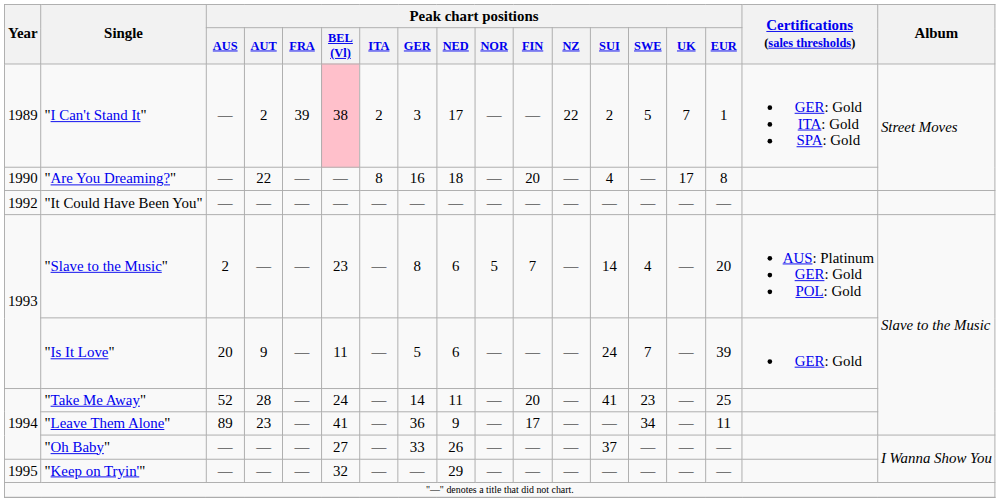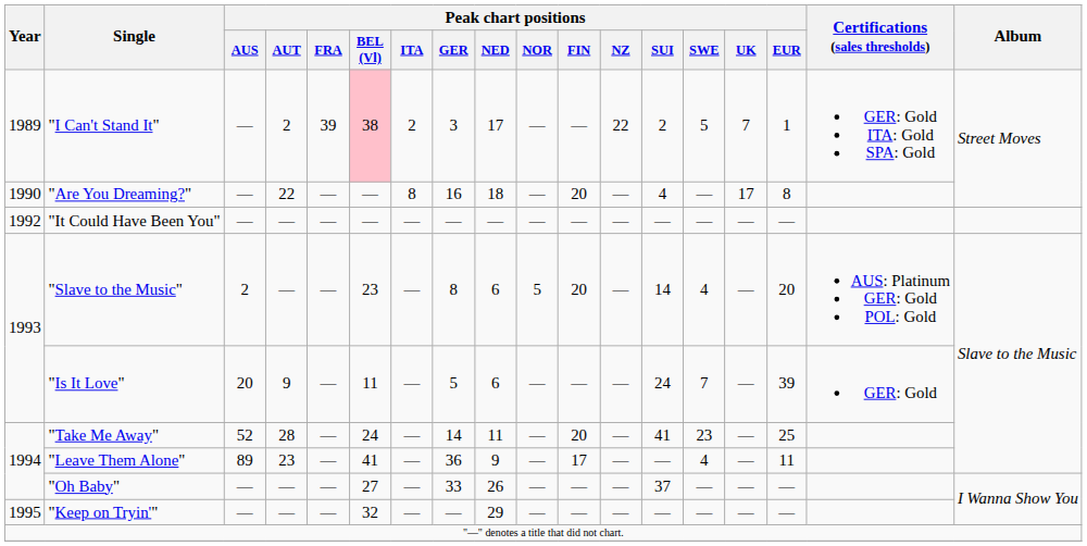"Slave to the Music" | Peak chart positions / FIN: 7 -> 20
"Leave Them Alone" | Peak chart positions / SWE: 34 -> 4
